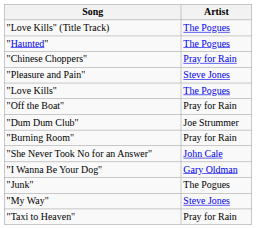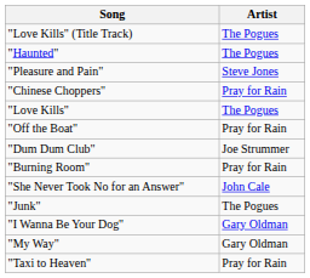rows swapped: "Pleasure and Pain" <-> "Chinese Choppers"
rows swapped: "Junk" <-> "I Wanna Be Your Dog"
"My Way" | Artist: Steve Jones -> Gary Oldman
